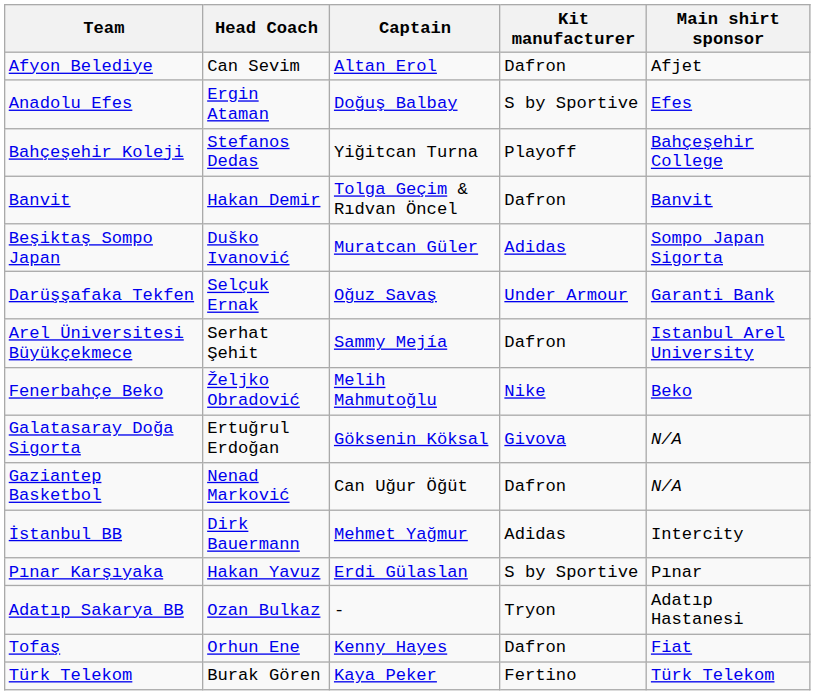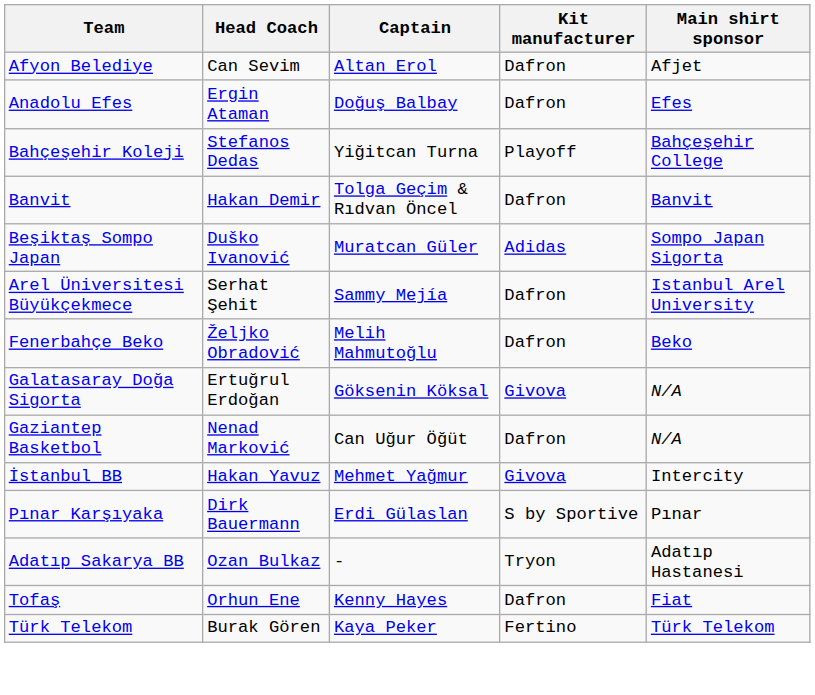Anadolu Efes | Kit manufacturer: S by Sportive -> Dafron
- row: Darüşşafaka Tekfen | Selçuk Ernak | Oğuz Savaş | Under Armour | Garanti Bank
Fenerbahçe Beko | Kit manufacturer: Nike -> Dafron
İstanbul BB | Head Coach: Dirk Bauermann -> Hakan Yavuz
İstanbul BB | Kit manufacturer: Adidas -> Givova
Pınar Karşıyaka | Head Coach: Hakan Yavuz -> Dirk Bauermann
